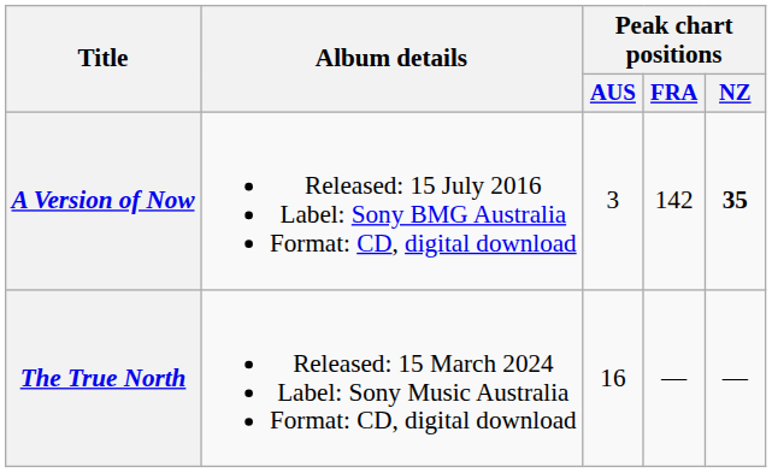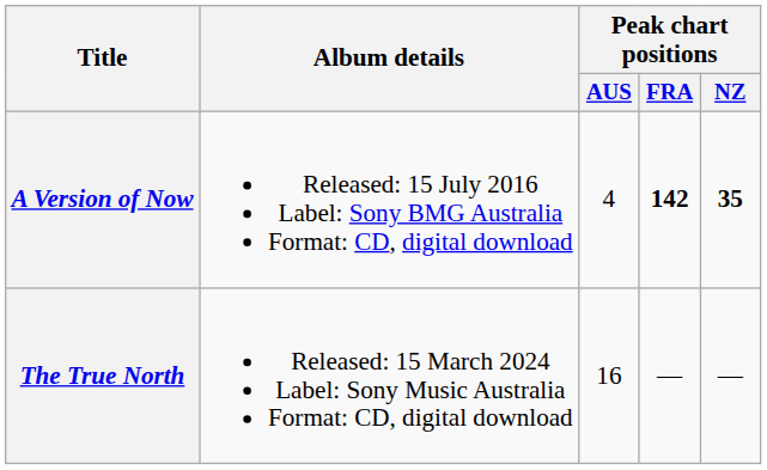A Version of Now | Peak chart positions / AUS: 3 -> 4
A Version of Now | Peak chart positions / FRA: normal -> bold
